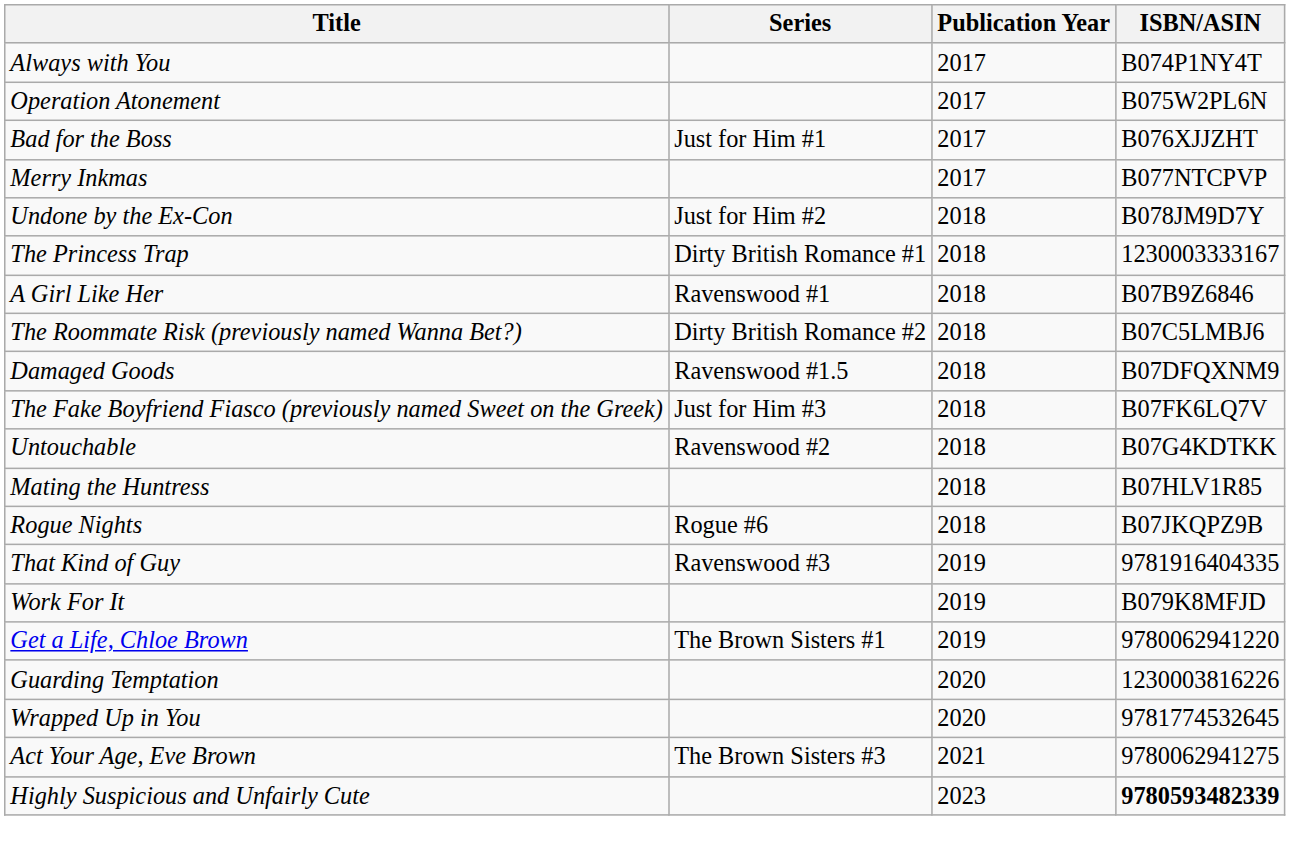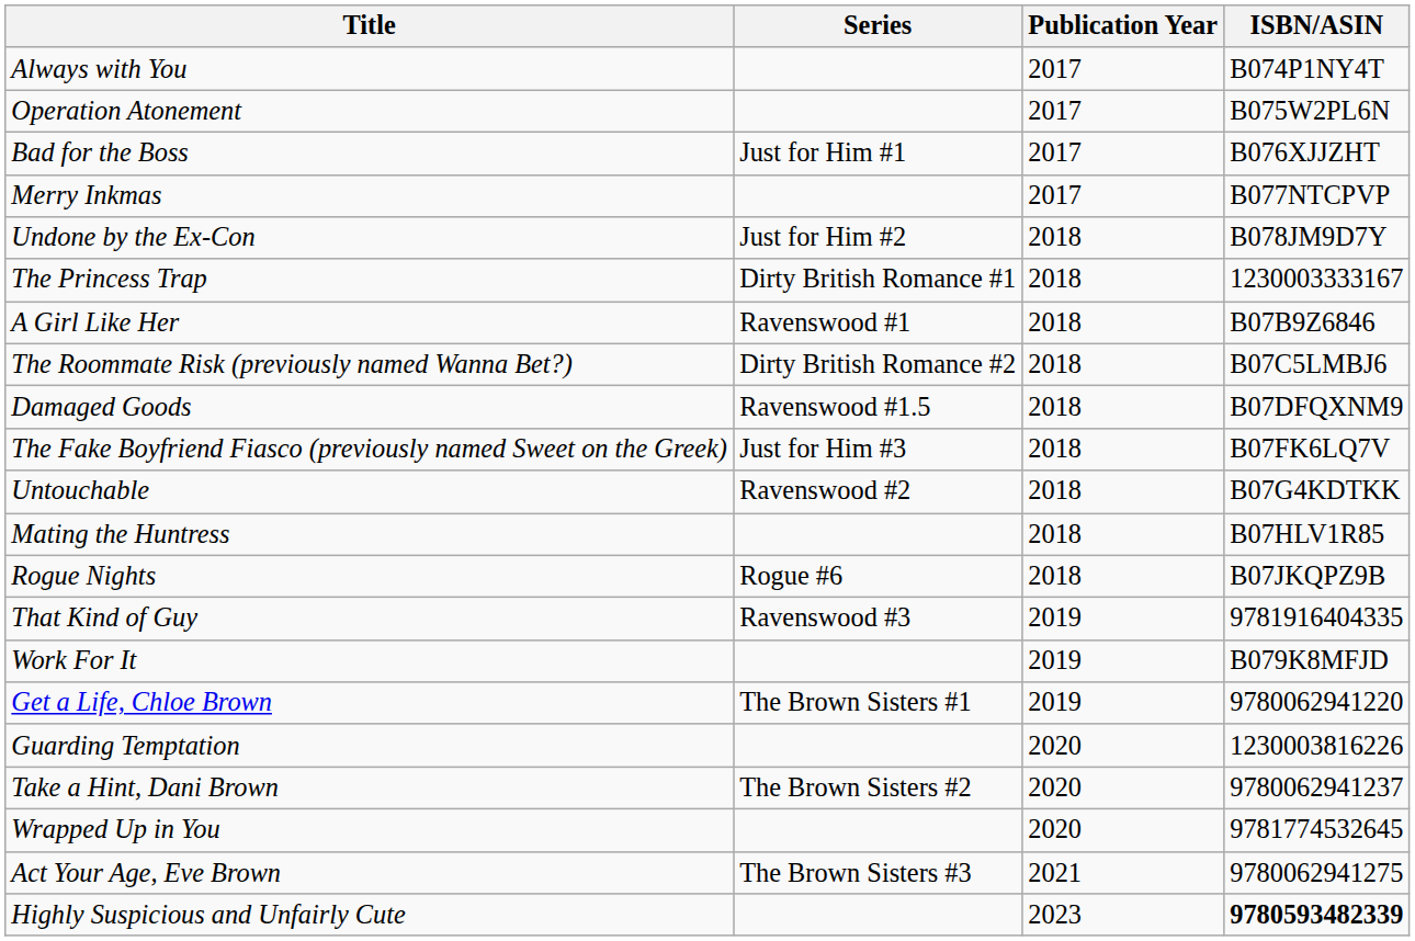+ row: Take a Hint, Dani Brown | The Brown Sisters #2 | 2020 | 9780062941237
